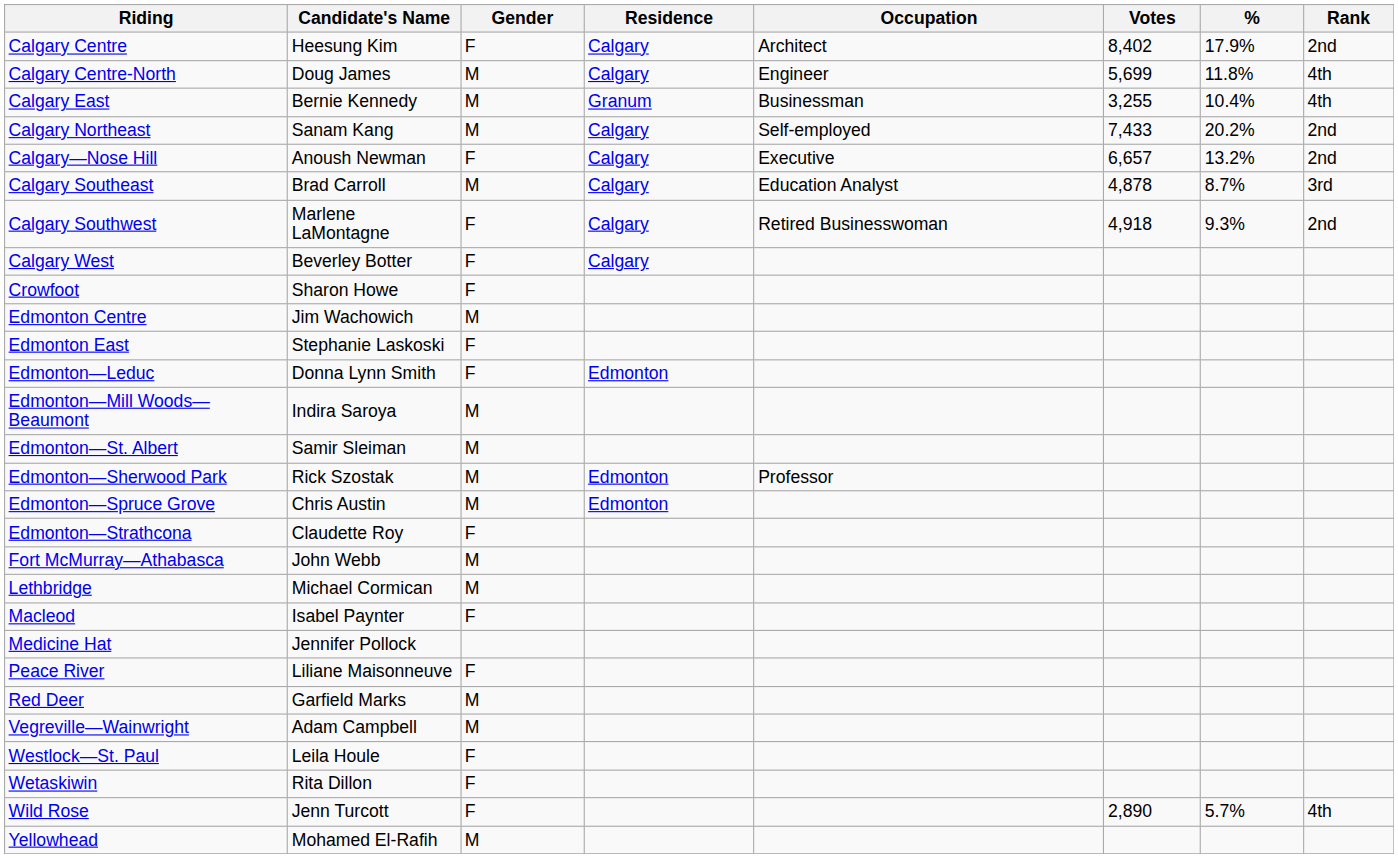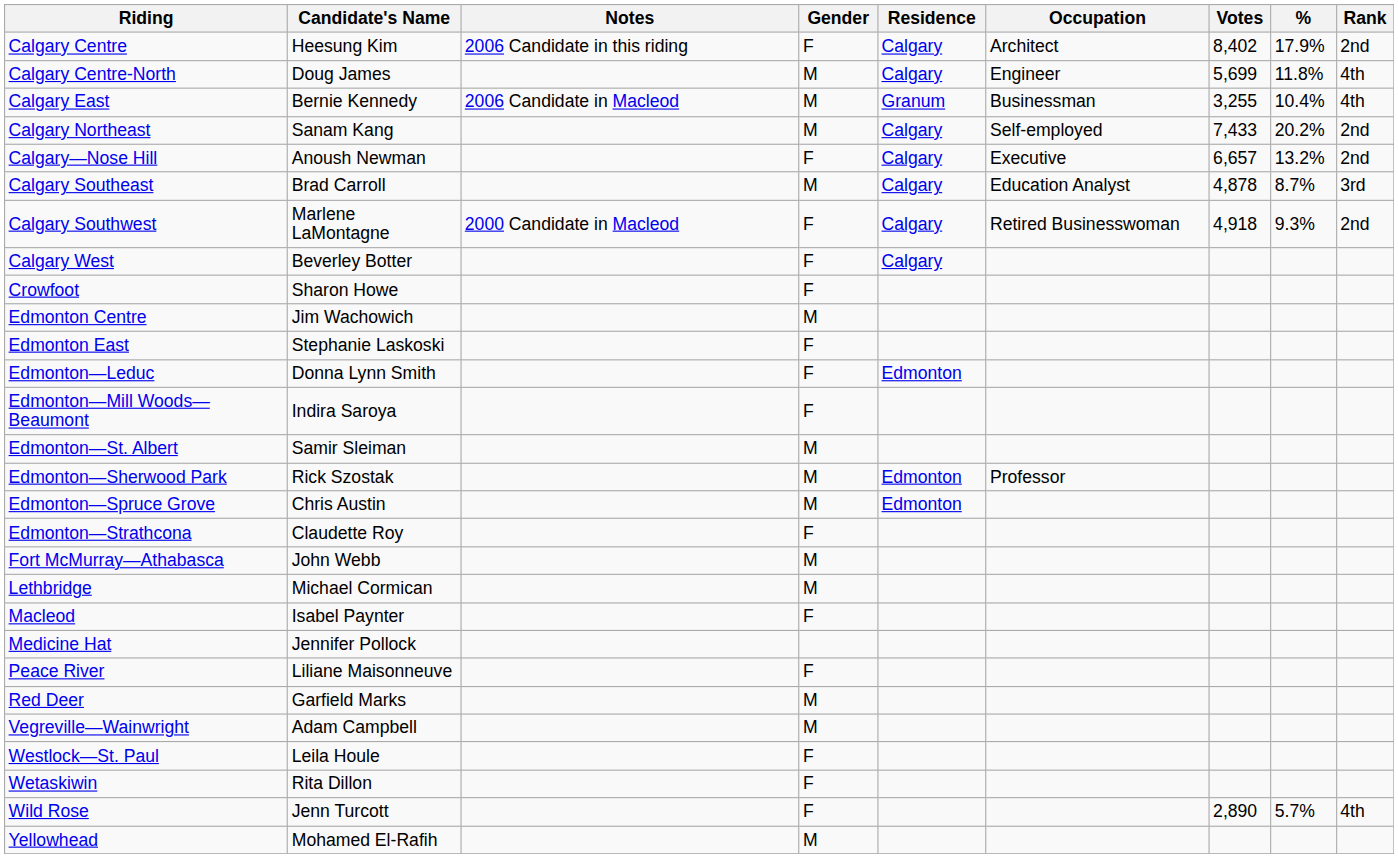+ column: Notes | 2006 Candidate in this riding | 2006 Candidate in Macleod | 2000 Candidate in Macleod
Edmonton—Mill Woods—Beaumont | Gender: M -> F
